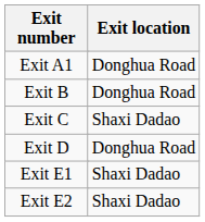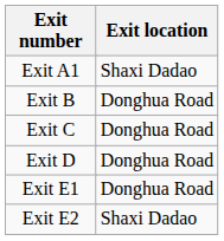Exit A1 | Exit location: Donghua Road -> Shaxi Dadao
Exit C | Exit location: Shaxi Dadao -> Donghua Road
Exit E1 | Exit location: Shaxi Dadao -> Donghua Road
